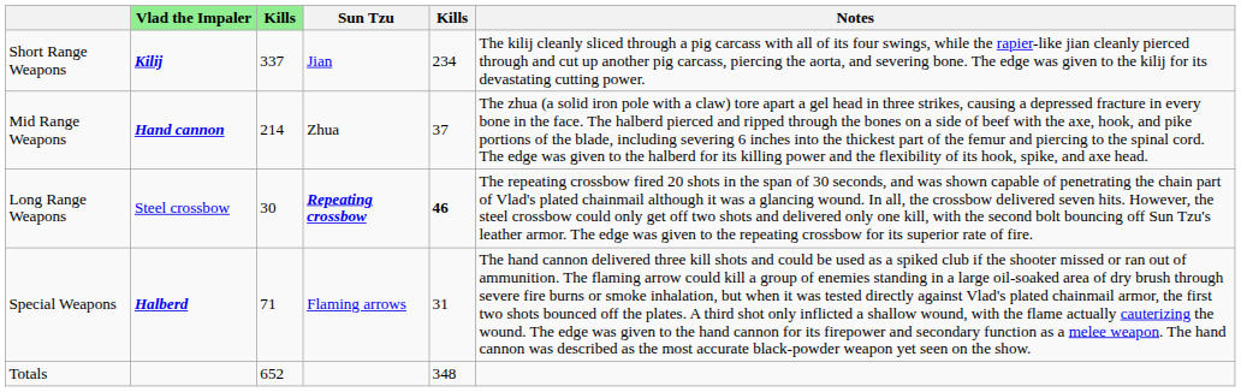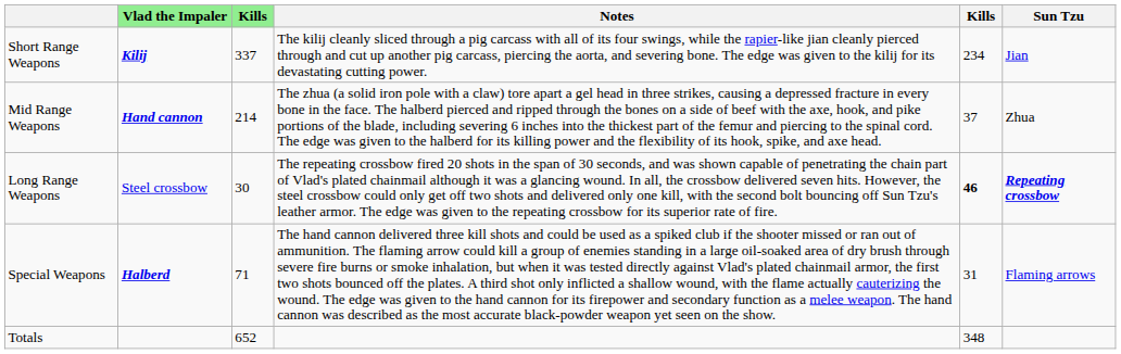columns swapped: Sun Tzu <-> Notes
